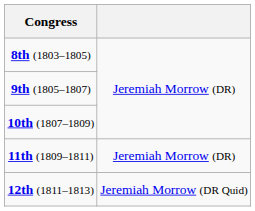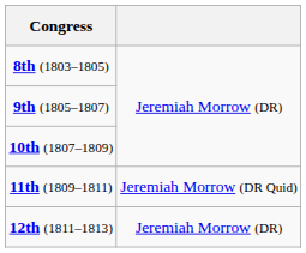11th (1809–1811) | column 2: Jeremiah Morrow (DR) -> Jeremiah Morrow (DR Quid)
12th (1811–1813) | column 2: Jeremiah Morrow (DR Quid) -> Jeremiah Morrow (DR)
